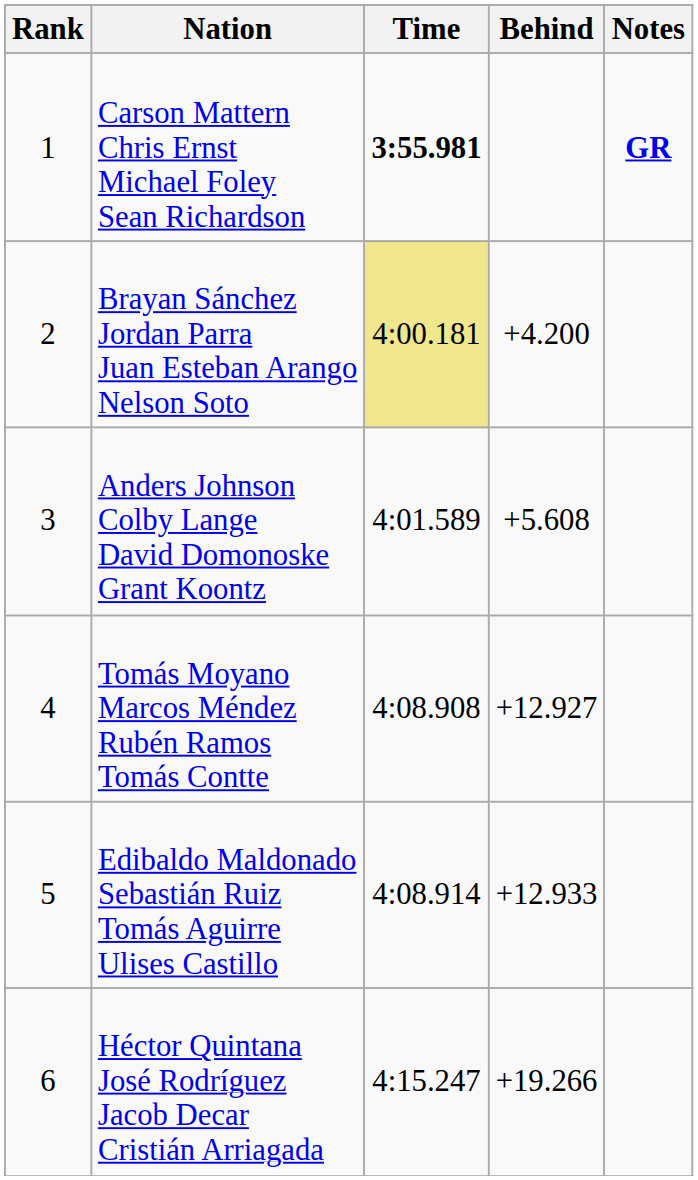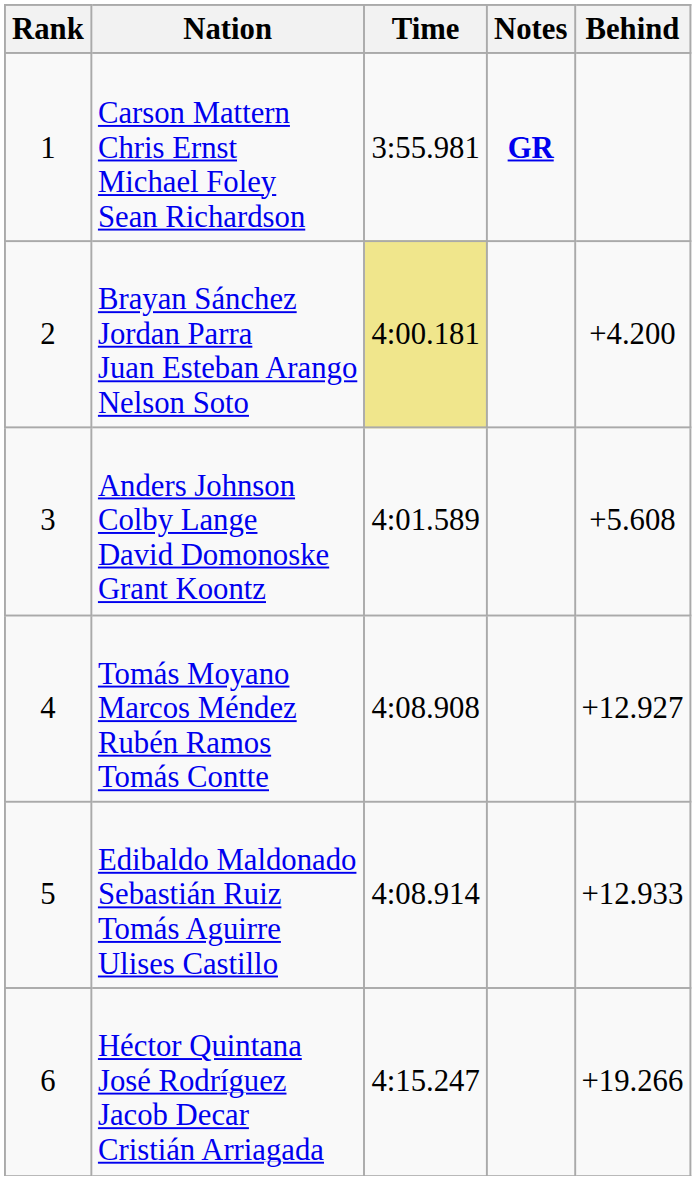columns swapped: Behind <-> Notes
Carson Mattern Chris Ernst Michael Foley Sean Richardson | Time: bold -> normal
